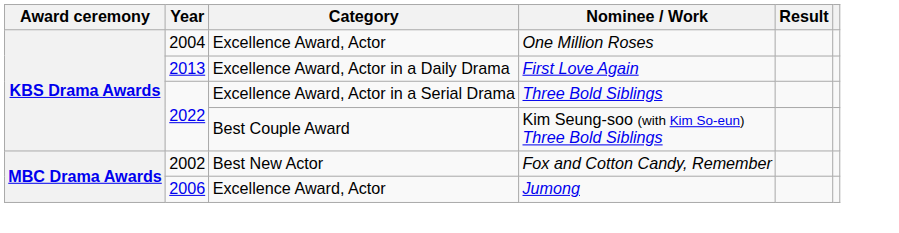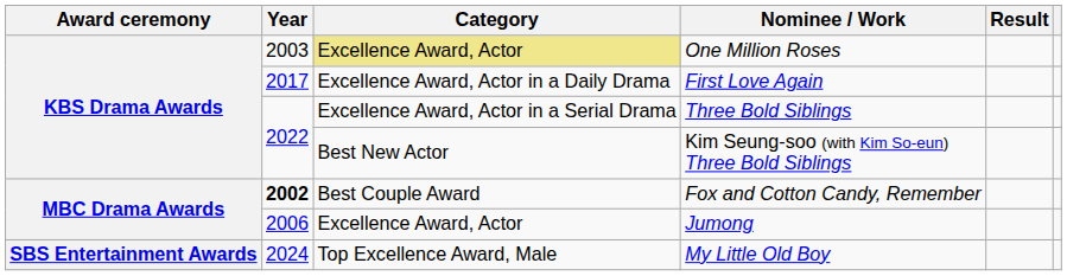One Million Roses | Year: 2004 -> 2003
One Million Roses | Category: no background -> khaki background
First Love Again | Year: 2013 -> 2017
Kim Seung-soo (with Kim So-eun) Three Bold Siblings | Category: Best Couple Award -> Best New Actor
Fox and Cotton Candy, Remember | Year: normal -> bold
Fox and Cotton Candy, Remember | Category: Best New Actor -> Best Couple Award
+ row: SBS Entertainment Awards | 2024 | Top Excellence Award, Male | My Little Old Boy
